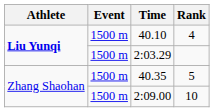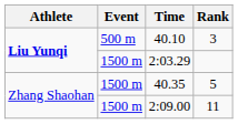40.10 | Event: 1500 m -> 500 m
40.10 | Rank: 4 -> 3
2:09.00 | Rank: 10 -> 11
